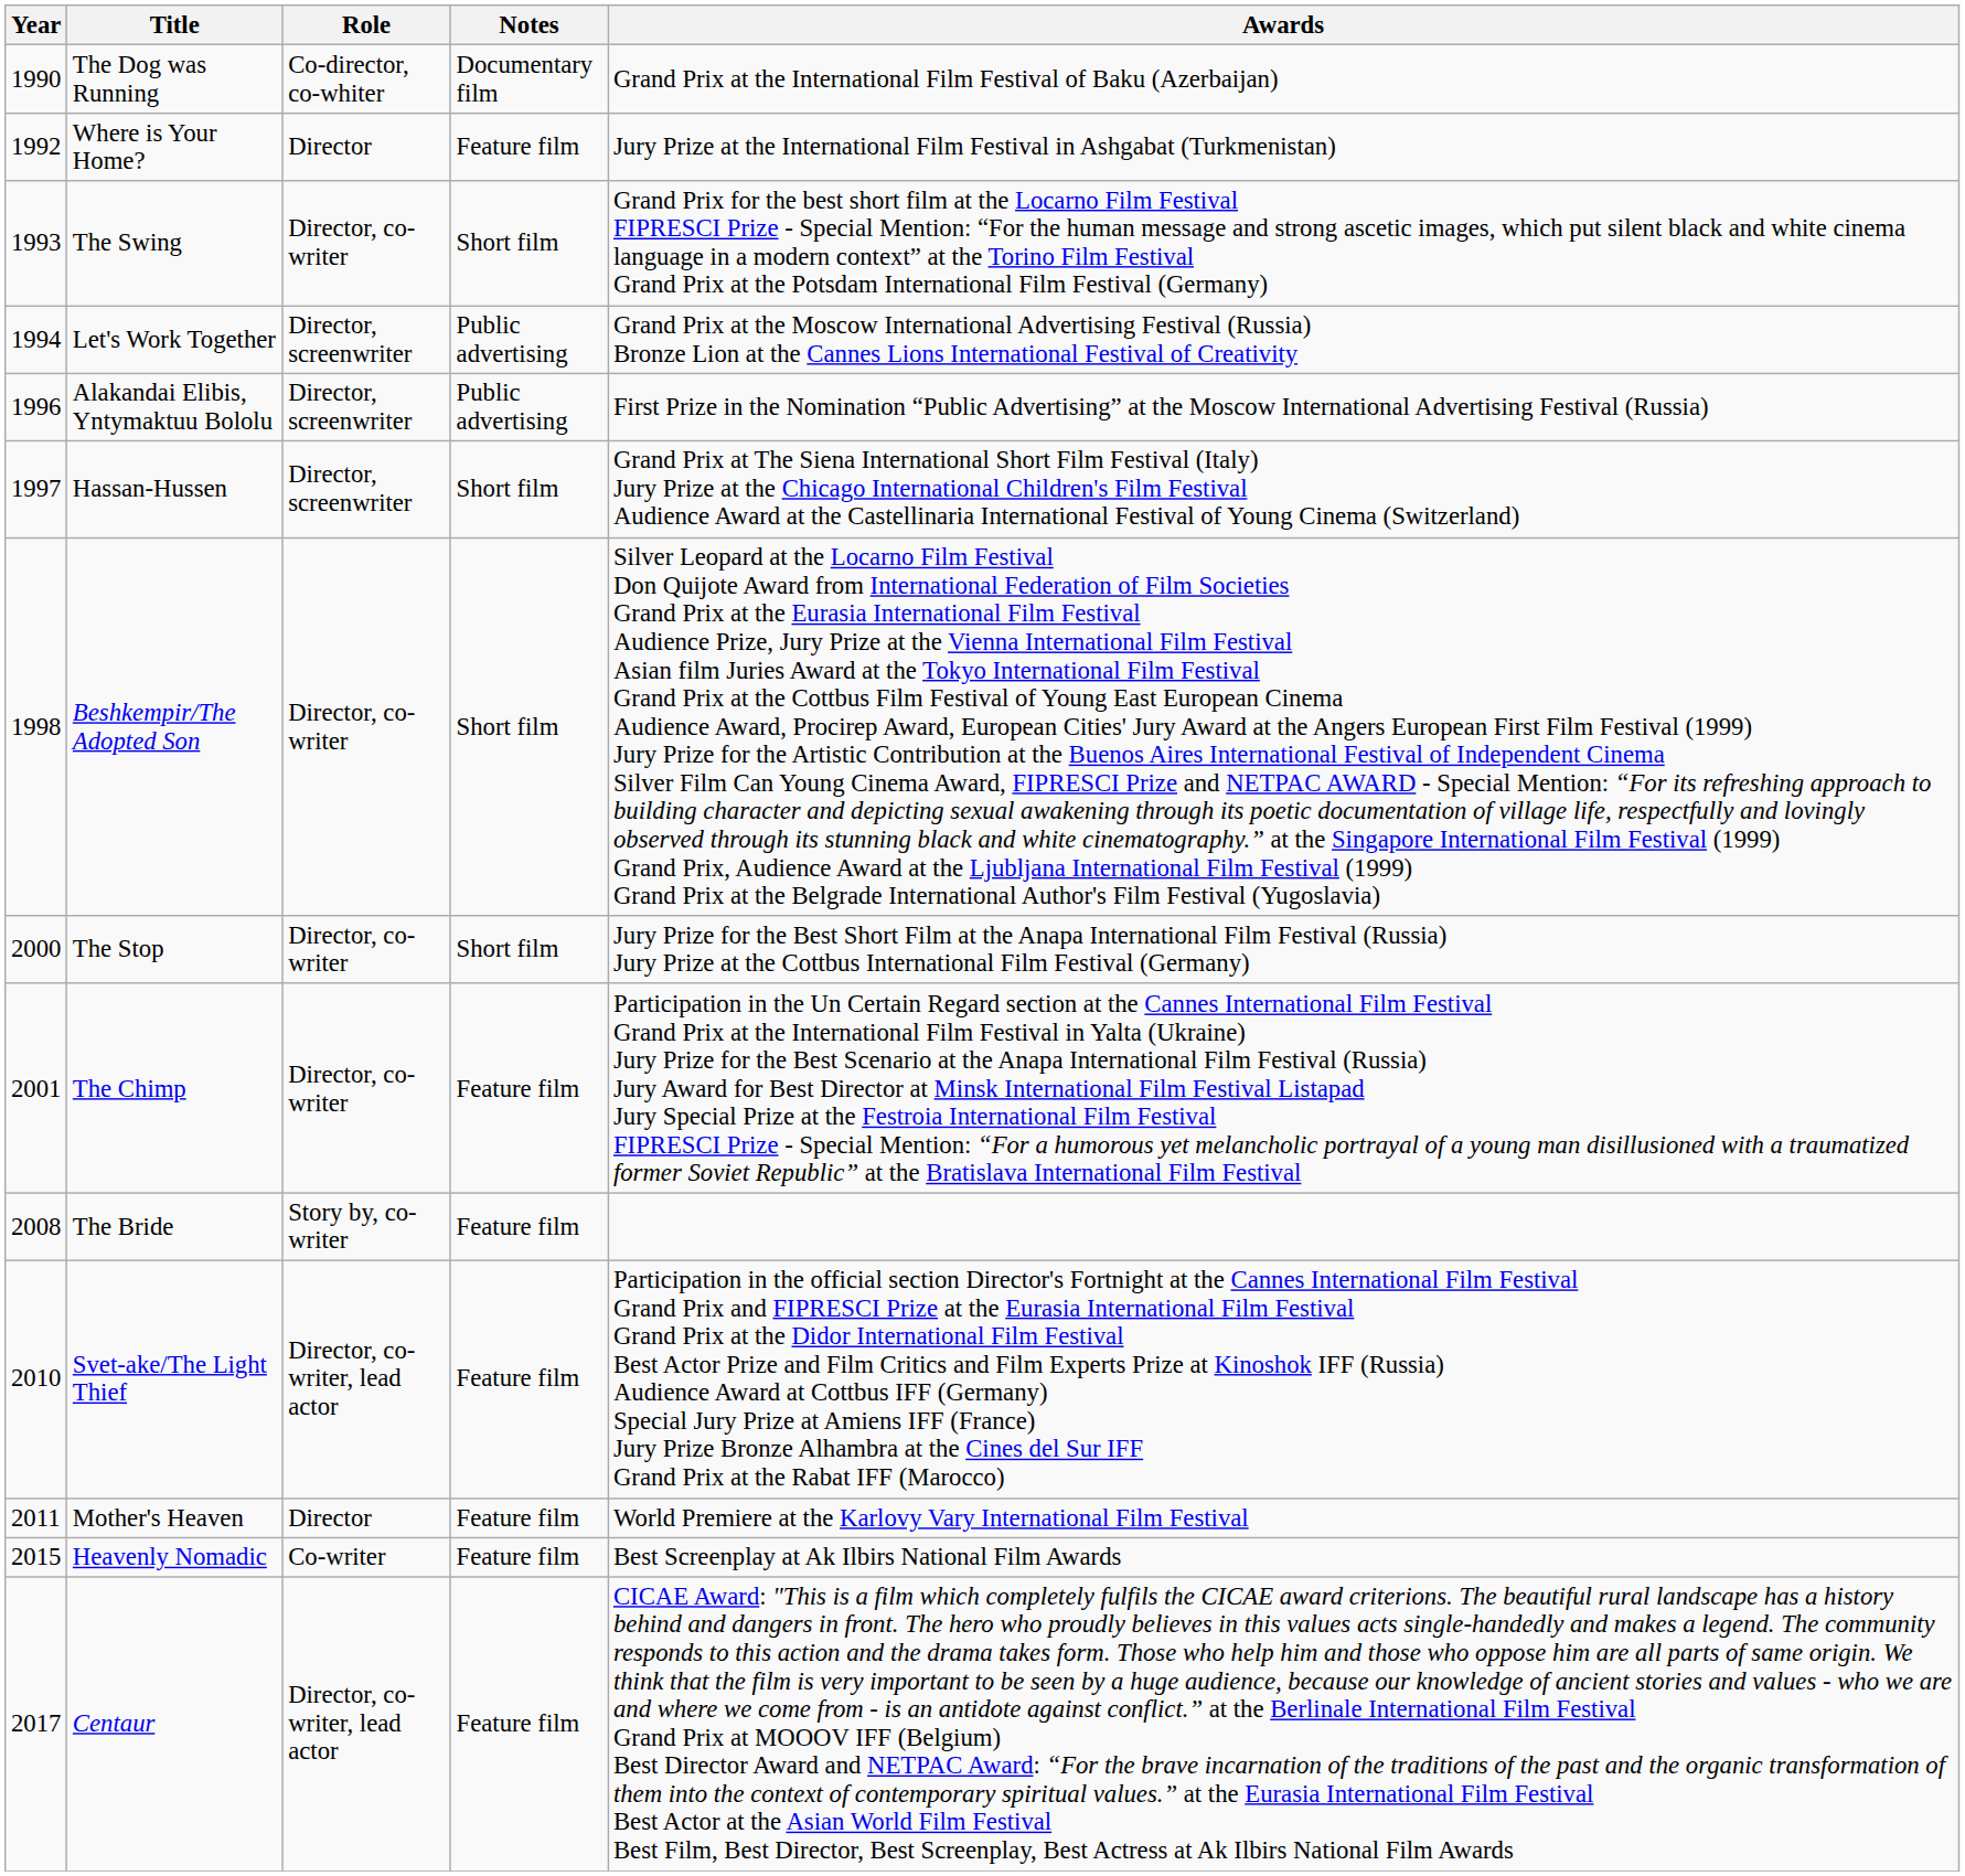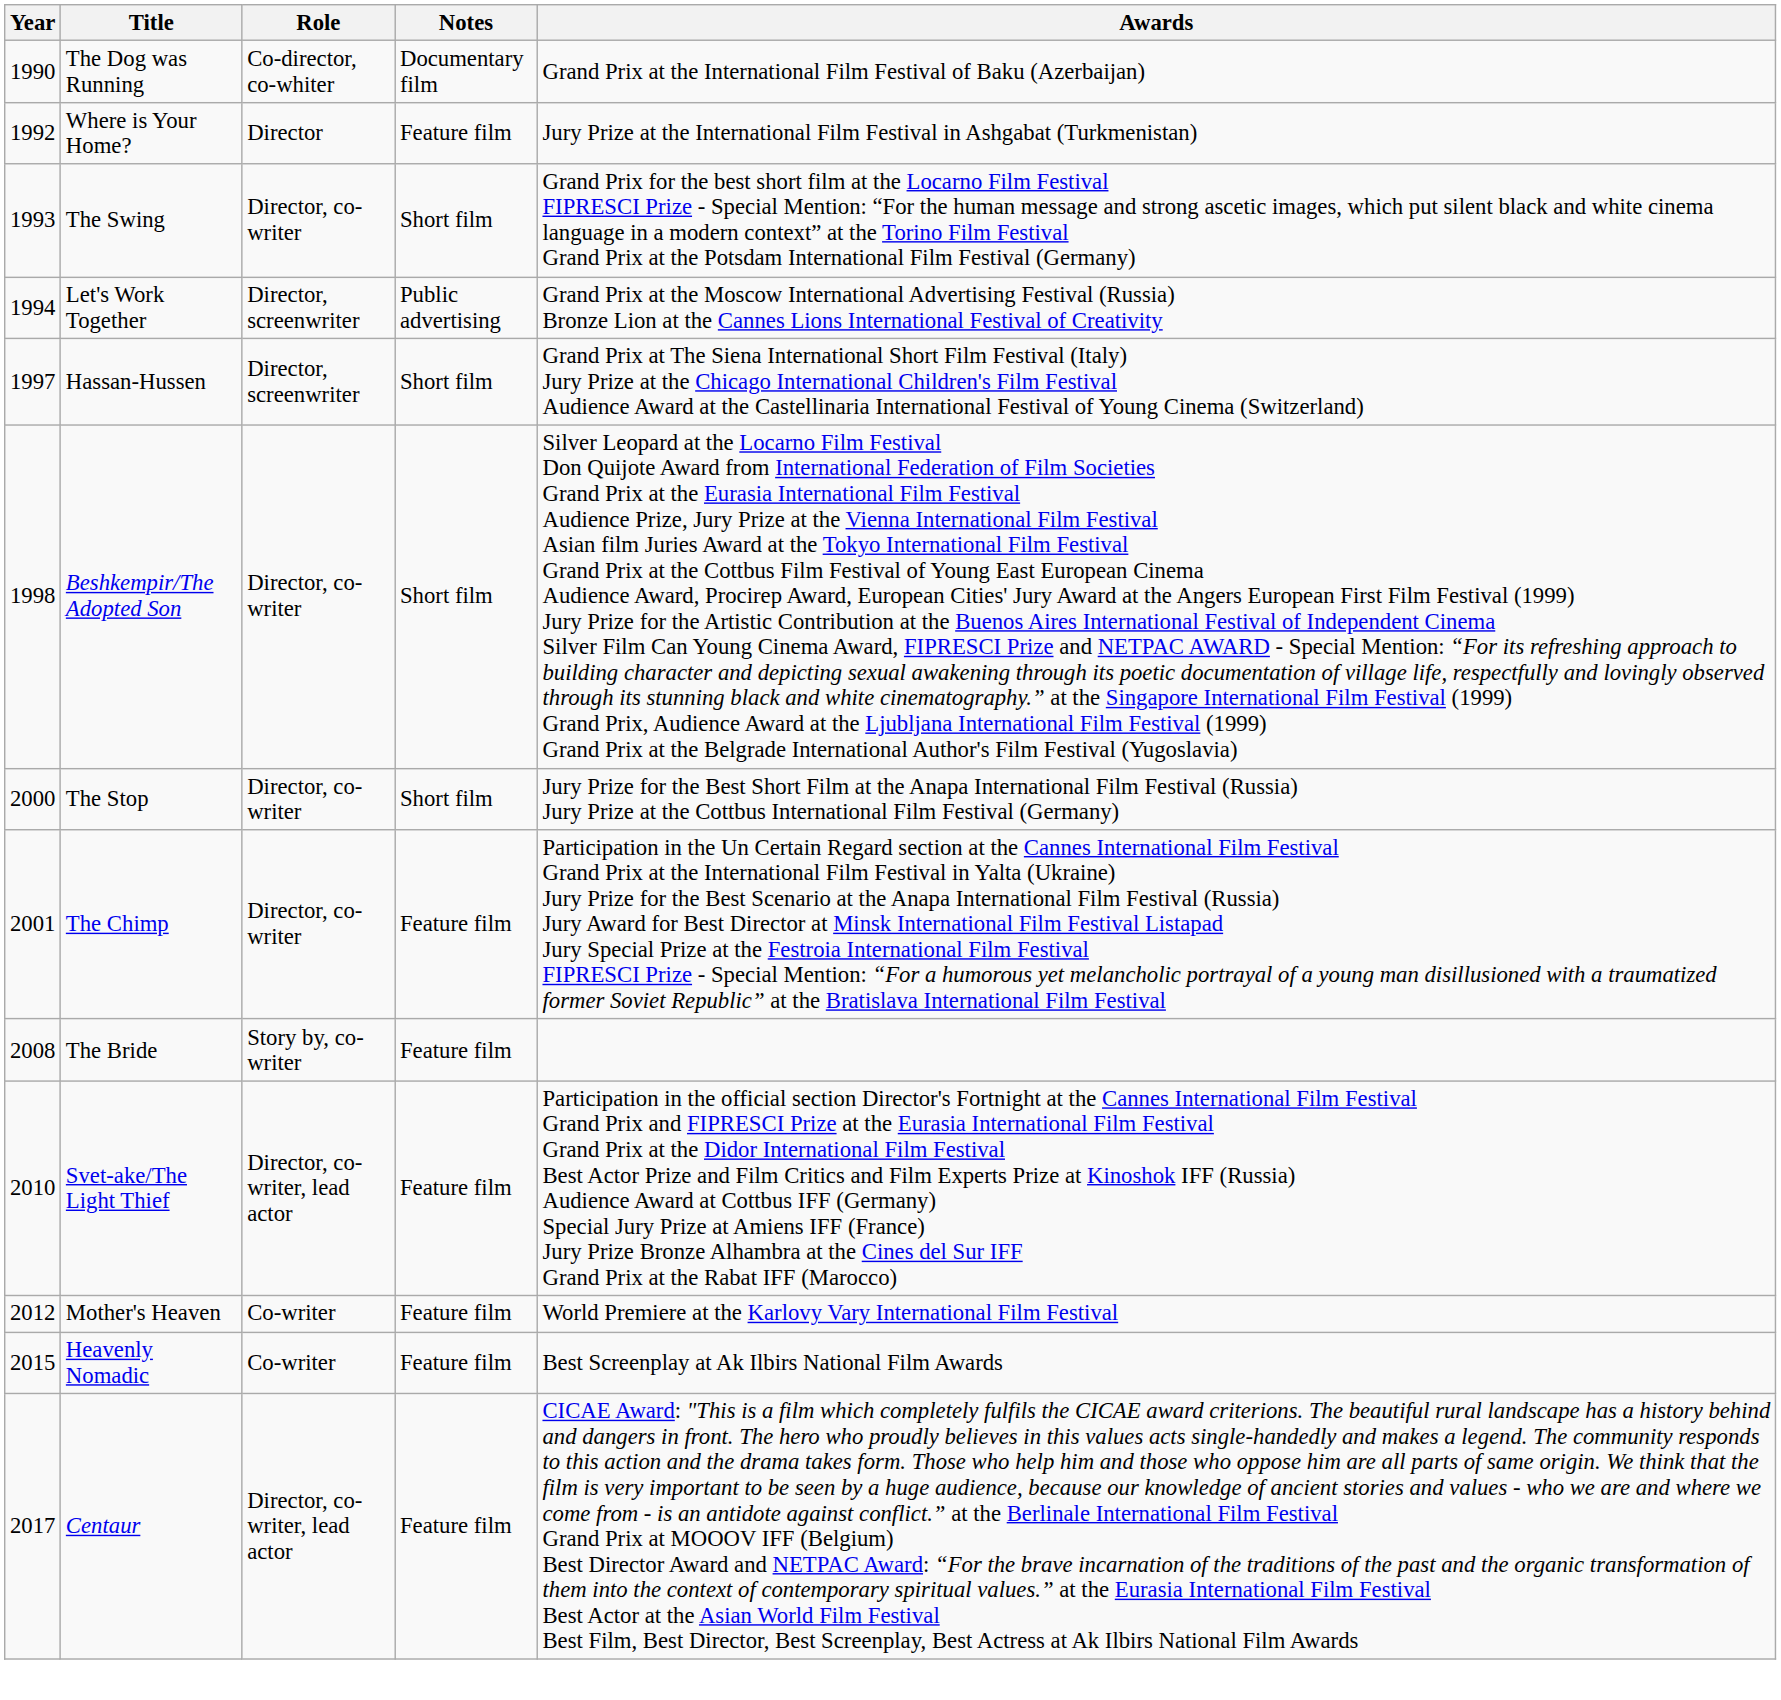- row: 1996 | Alakandai Elibis, Yntymaktuu Bololu | Director, screenwriter | Public advertising | First Prize in the Nomination “Public Advertising” at the Moscow International Advertising Festival (Russia)
Mother's Heaven | Year: 2011 -> 2012
Mother's Heaven | Role: Director -> Co-writer
